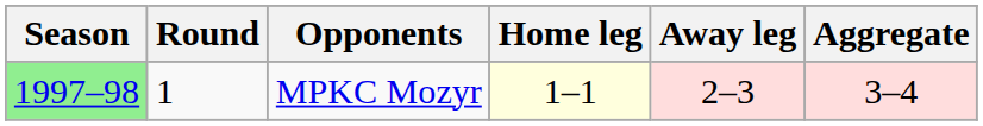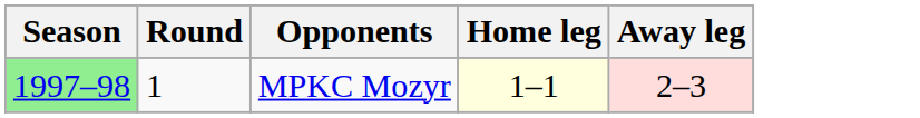- column: Aggregate | 3–4
